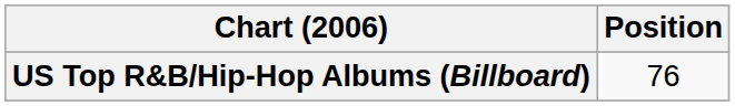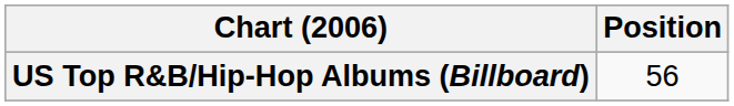US Top R&B/Hip-Hop Albums (Billboard) | Position: 76 -> 56
